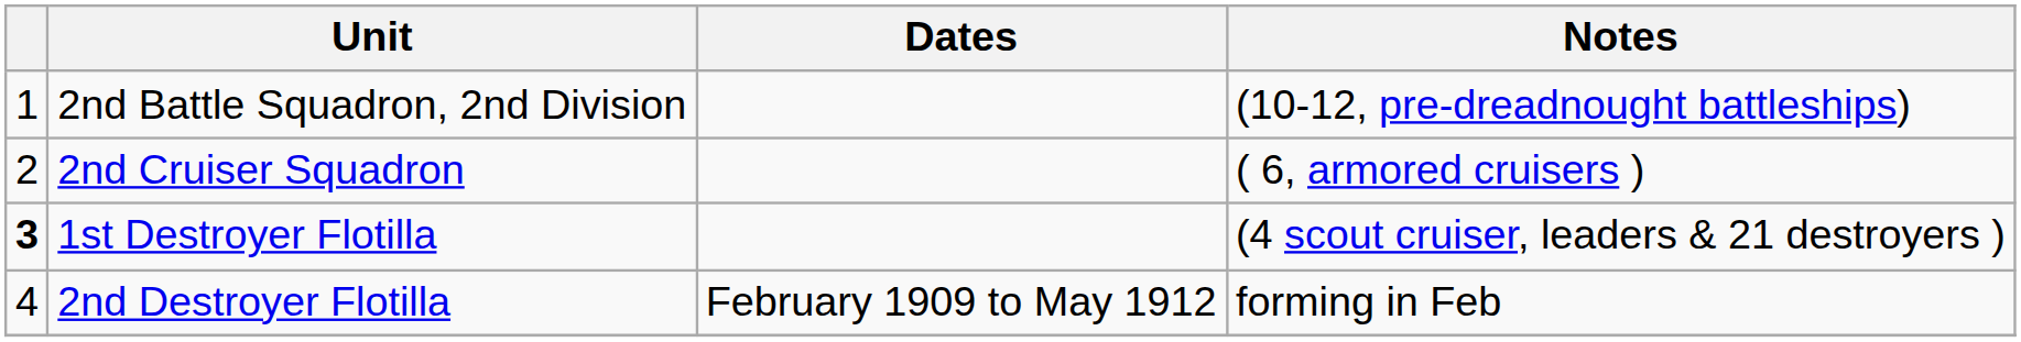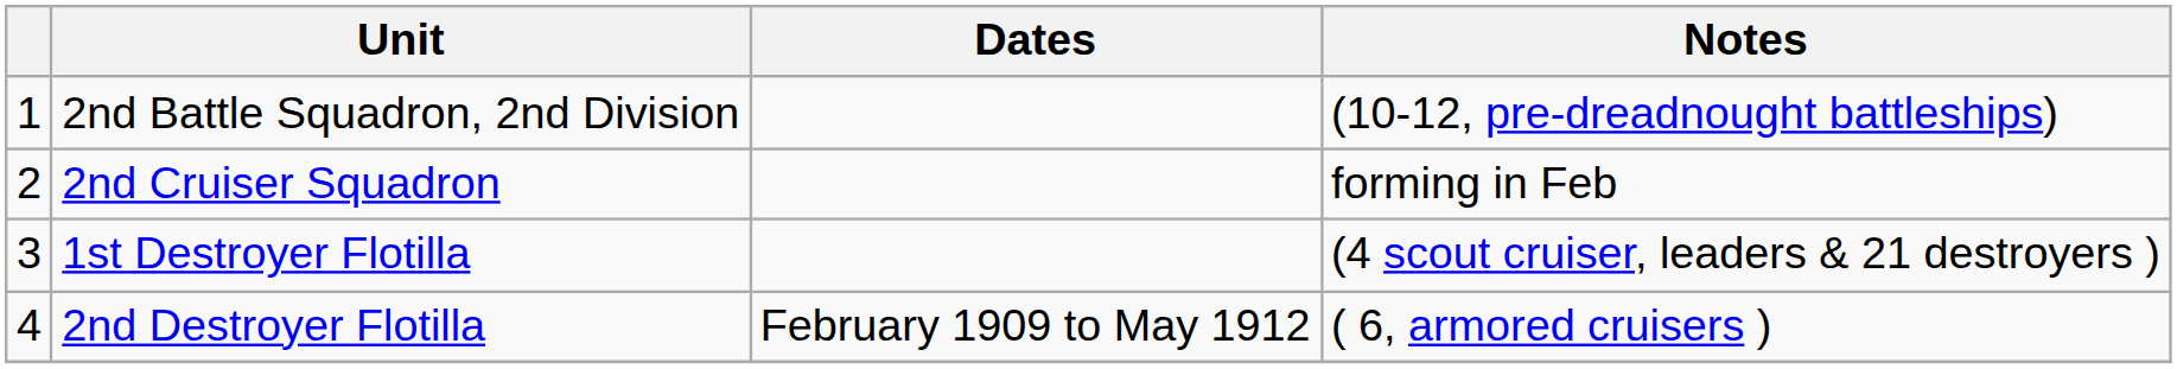2nd Cruiser Squadron | Notes: ( 6, armored cruisers ) -> forming in Feb
1st Destroyer Flotilla | column 1: bold -> normal
2nd Destroyer Flotilla | Notes: forming in Feb -> ( 6, armored cruisers )
